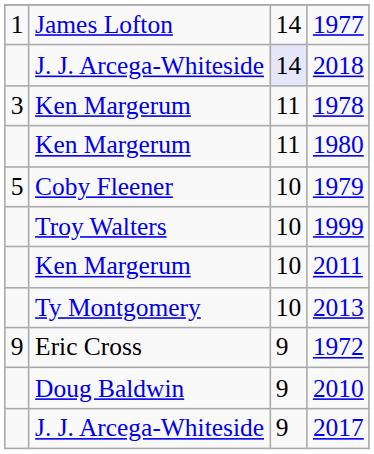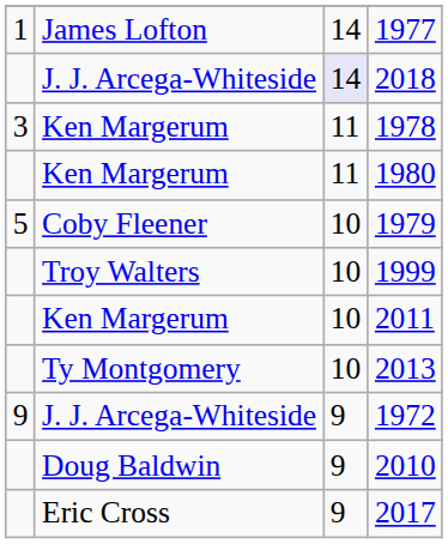1972 | column 2: Eric Cross -> J. J. Arcega-Whiteside
2017 | column 2: J. J. Arcega-Whiteside -> Eric Cross
